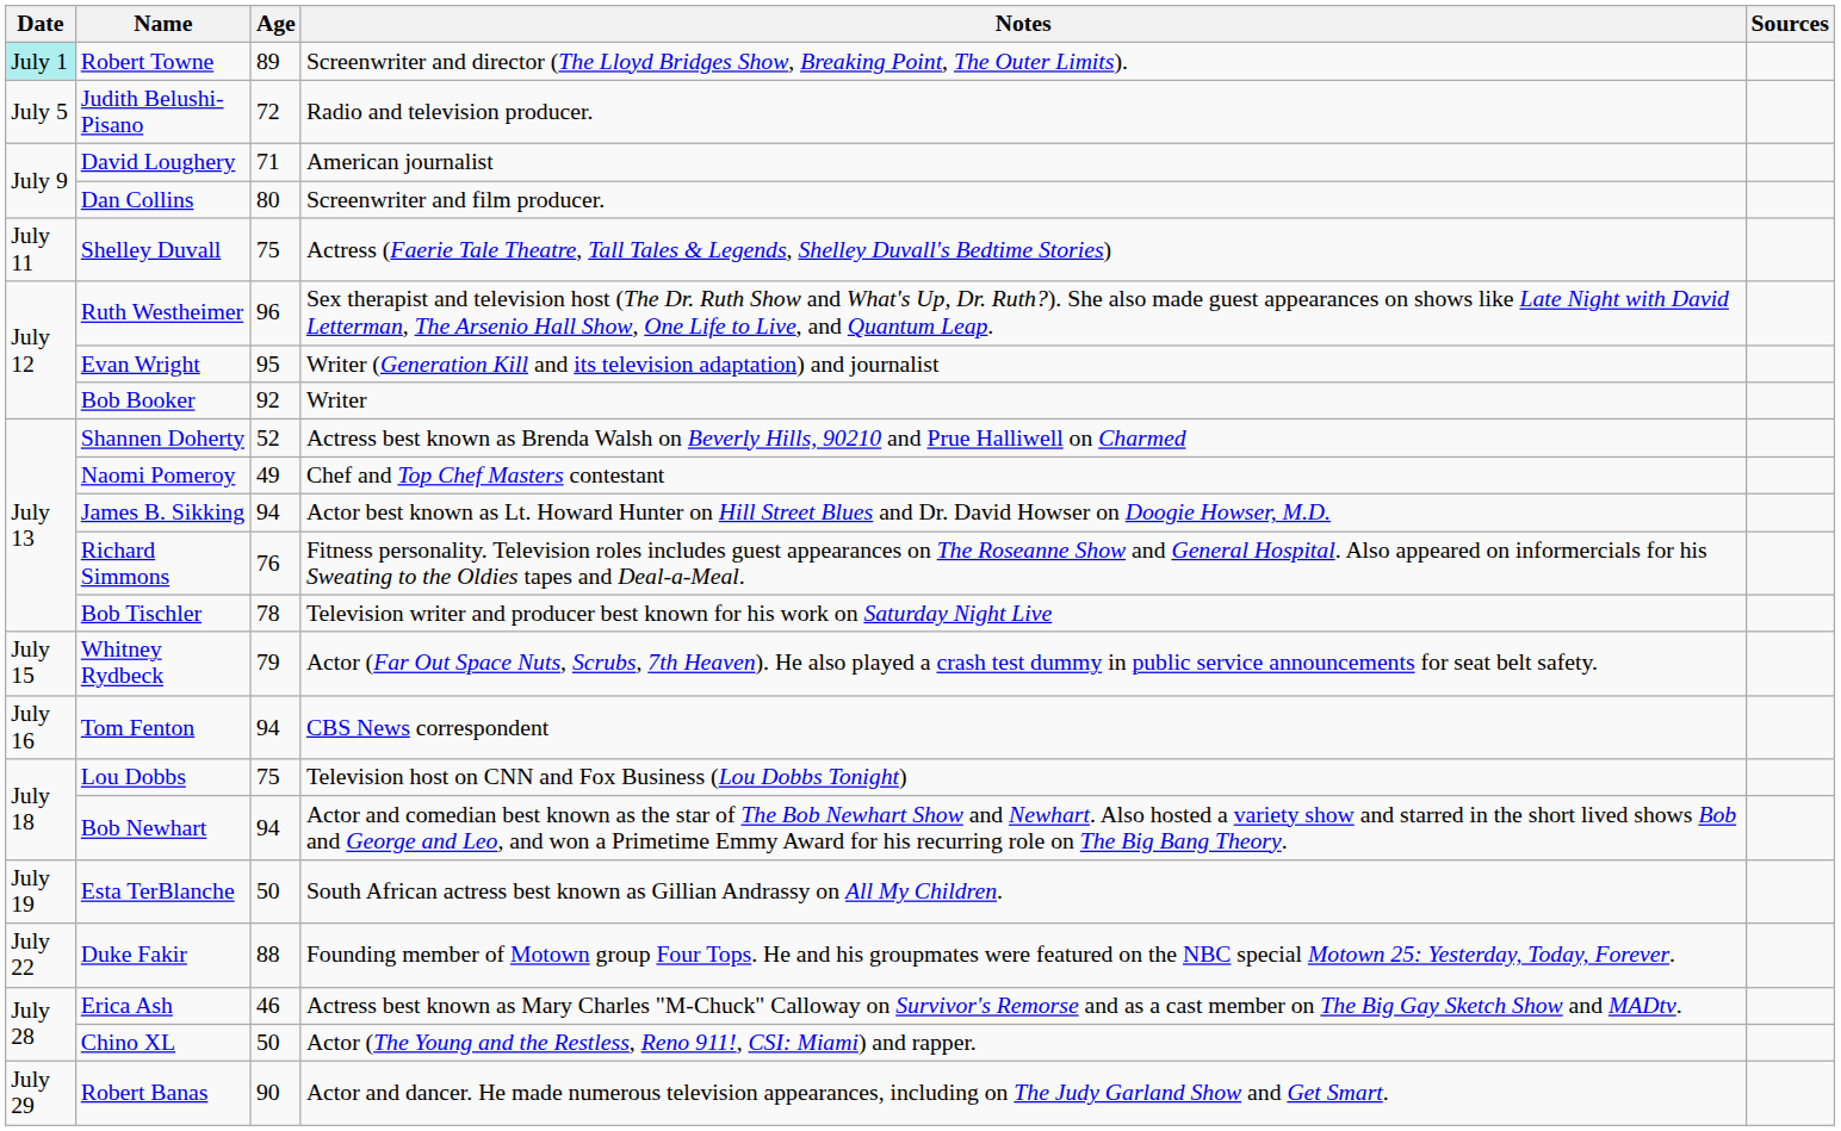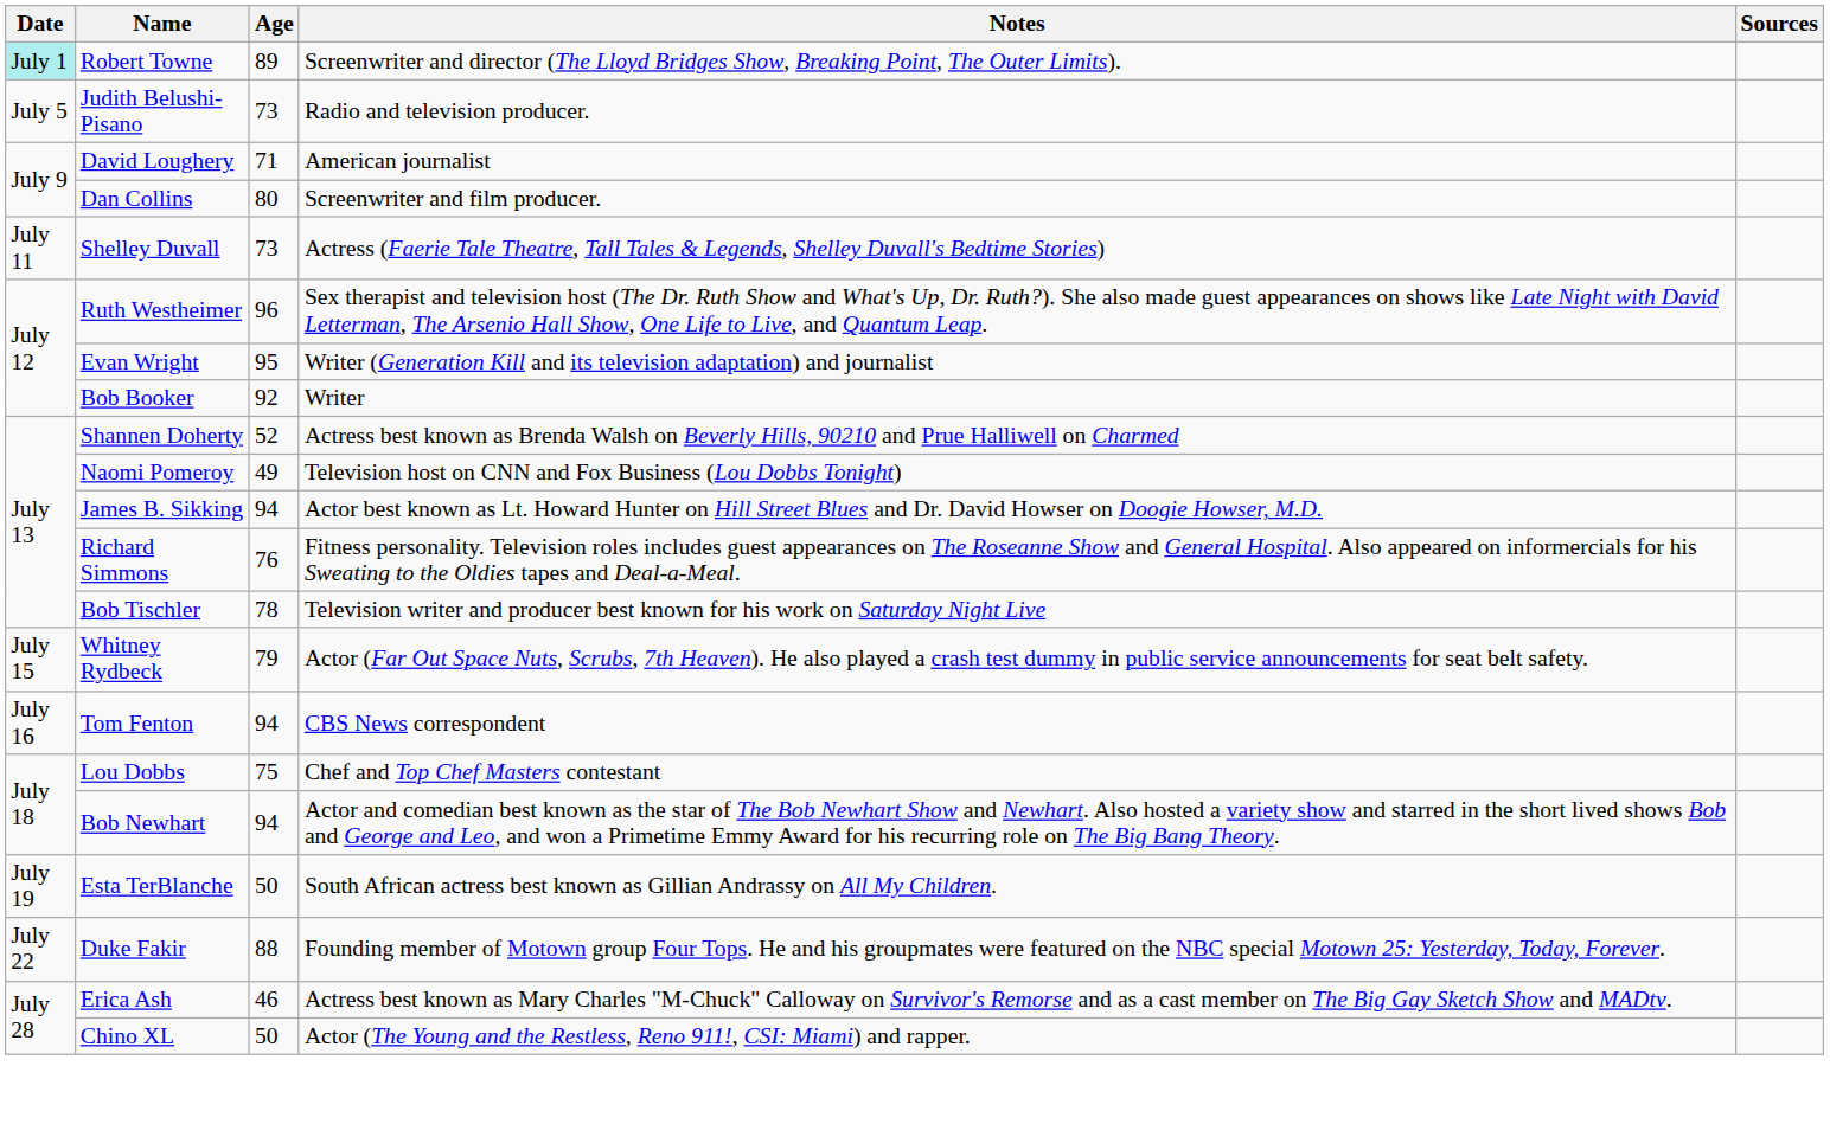Judith Belushi-Pisano | Age: 72 -> 73
Shelley Duvall | Age: 75 -> 73
Naomi Pomeroy | Notes: Chef and Top Chef Masters contestant -> Television host on CNN and Fox Business (Lou Dobbs Tonight)
Lou Dobbs | Notes: Television host on CNN and Fox Business (Lou Dobbs Tonight) -> Chef and Top Chef Masters contestant
- row: July 29 | Robert Banas | 90 | Actor and dancer. He made numerous television appearances, including on The Judy Garland Show and Get Smart.
